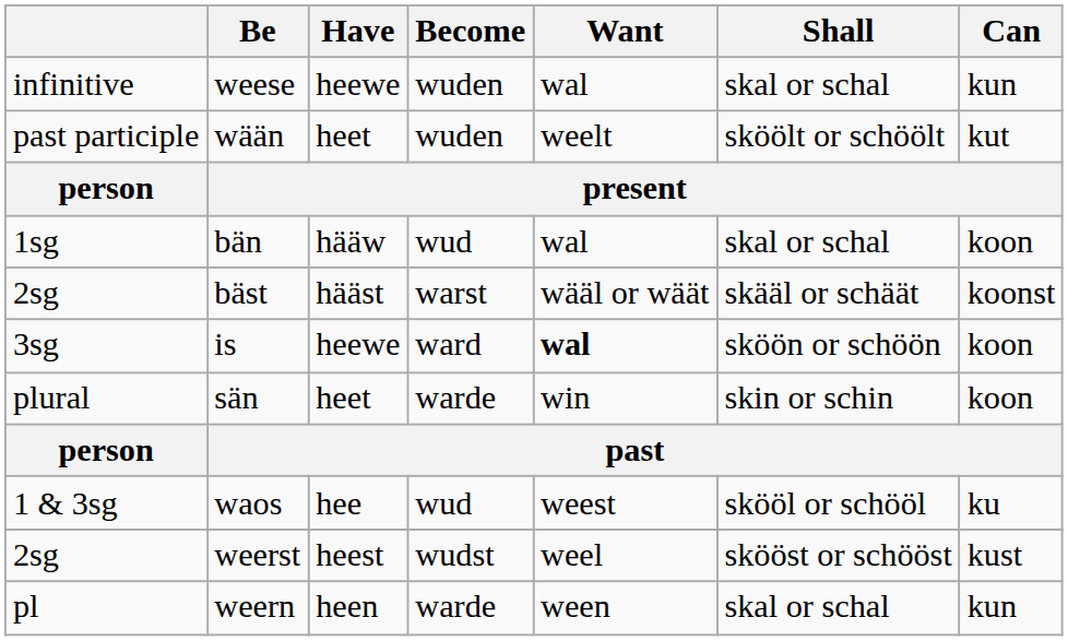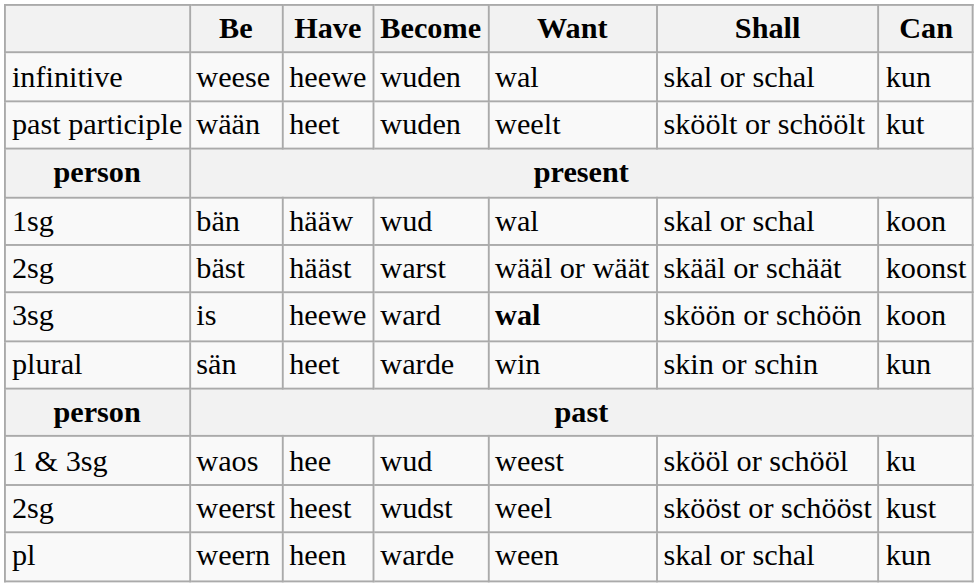sän | Can: koon -> kun
